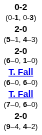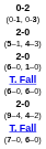rows swapped: T. Fall (7–0, 6–0) <-> 2-0 (9–4, 4–2)
